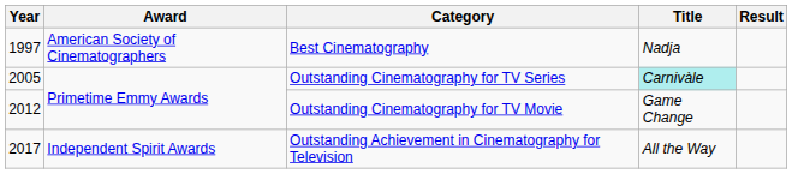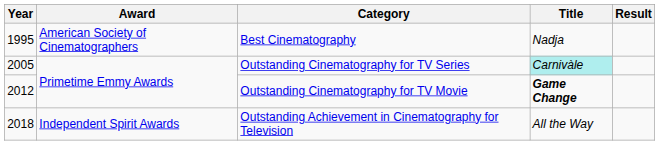Best Cinematography | Year: 1997 -> 1995
Outstanding Cinematography for TV Movie | Title: normal -> bold
Outstanding Achievement in Cinematography for Television | Year: 2017 -> 2018
